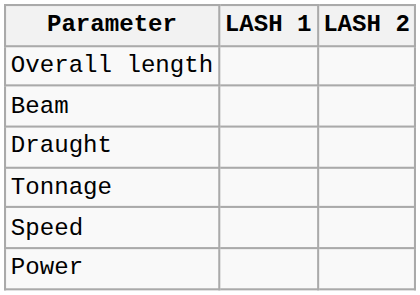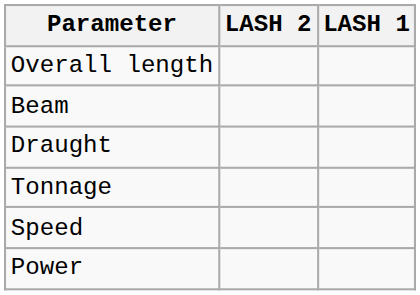columns swapped: LASH 1 <-> LASH 2
